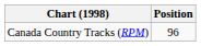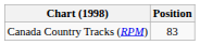Canada Country Tracks (RPM) | Position: 96 -> 83
